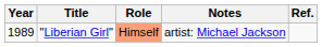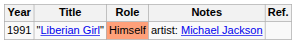"Liberian Girl" | Year: 1989 -> 1991
